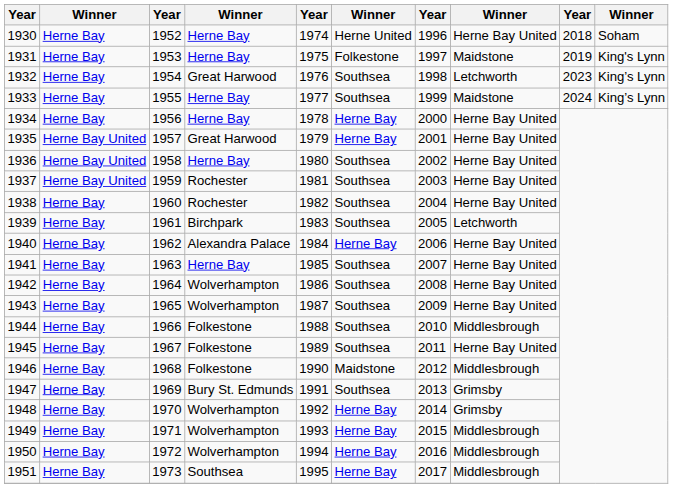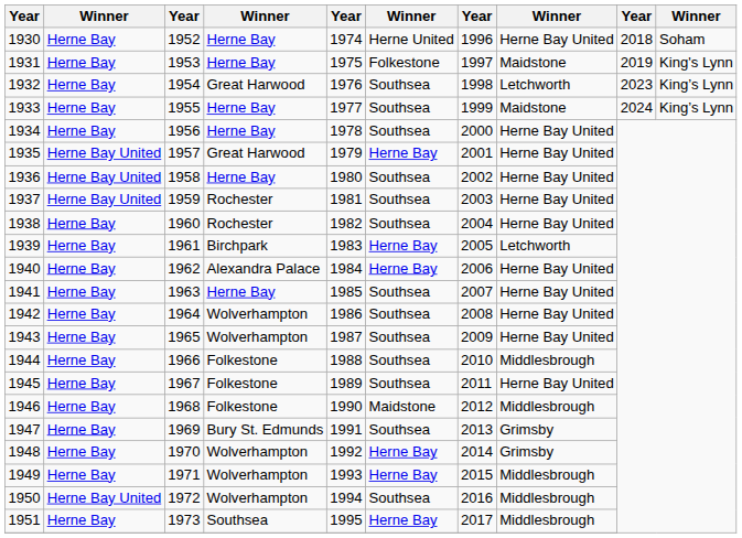1934 | column 6: Herne Bay -> Southsea
1939 | column 6: Southsea -> Herne Bay
1950 | column 2: Herne Bay -> Herne Bay United
1950 | column 6: Herne Bay -> Southsea
